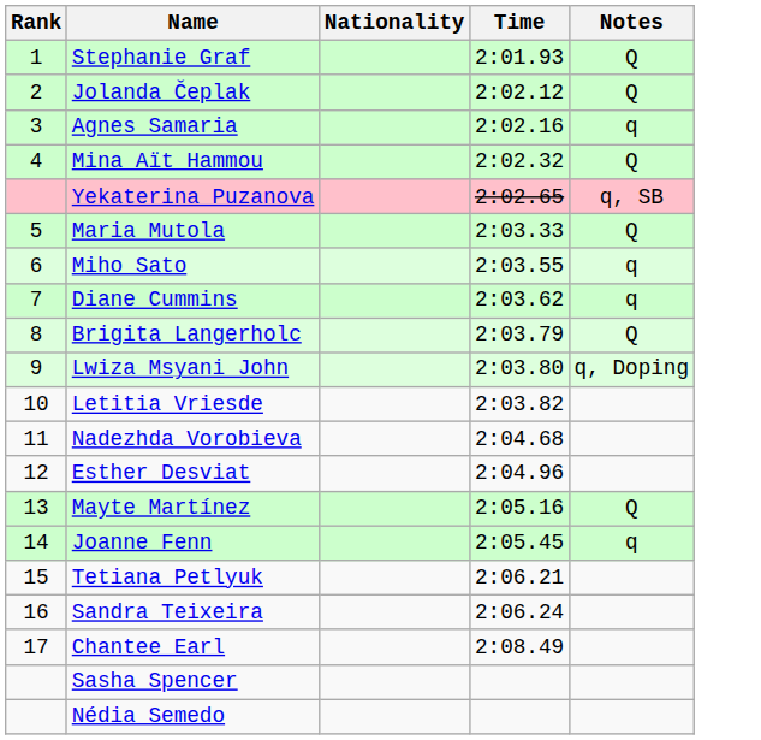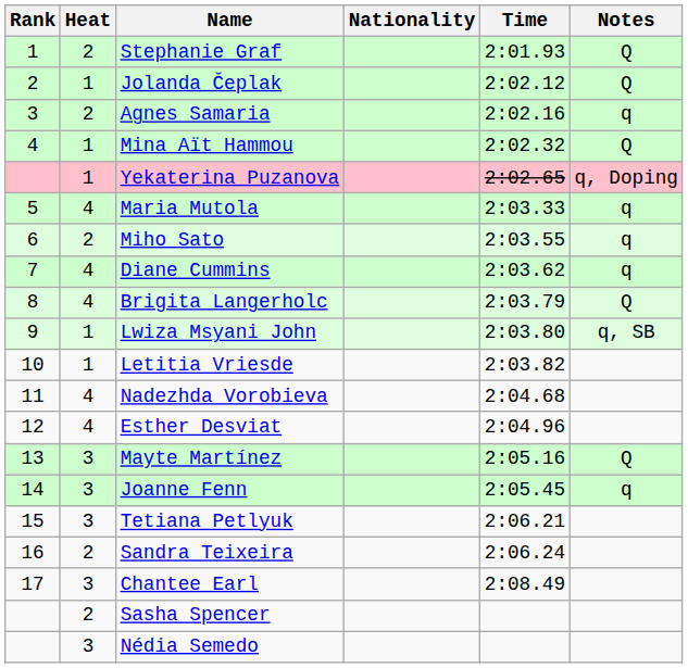+ column: Heat | 2 | 1 | 2 | 1 | 1 | 4 | 2 | 4 | 4 | 1 | 1 | 4 | 4 | 3 | 3 | 3 | 2 | 3 | 2 | 3
Yekaterina Puzanova | Notes: q, SB -> q, Doping
Maria Mutola | Notes: Q -> q
Lwiza Msyani John | Notes: q, Doping -> q, SB
